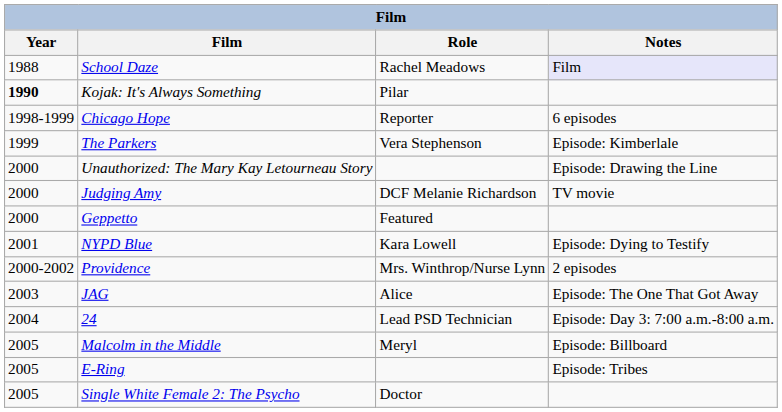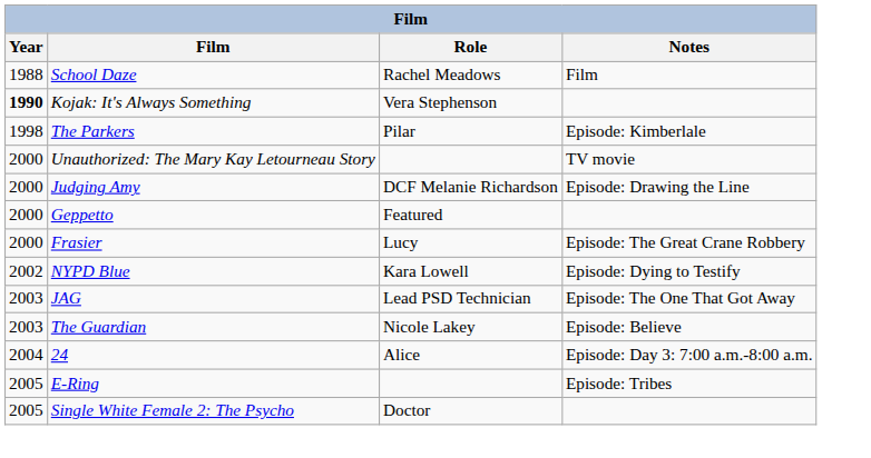School Daze | Notes: lavender background -> no background
Kojak: It's Always Something | Role: Pilar -> Vera Stephenson
- row: 1998-1999 | Chicago Hope | Reporter | 6 episodes
The Parkers | Year: 1999 -> 1998
The Parkers | Role: Vera Stephenson -> Pilar
Unauthorized: The Mary Kay Letourneau Story | Notes: Episode: Drawing the Line -> TV movie
Judging Amy | Notes: TV movie -> Episode: Drawing the Line
+ row: 2000 | Frasier | Lucy | Episode: The Great Crane Robbery
NYPD Blue | Year: 2001 -> 2002
- row: 2000-2002 | Providence | Mrs. Winthrop/Nurse Lynn | 2 episodes
JAG | Role: Alice -> Lead PSD Technician
+ row: 2003 | The Guardian | Nicole Lakey | Episode: Believe
24 | Role: Lead PSD Technician -> Alice
- row: 2005 | Malcolm in the Middle | Meryl | Episode: Billboard
